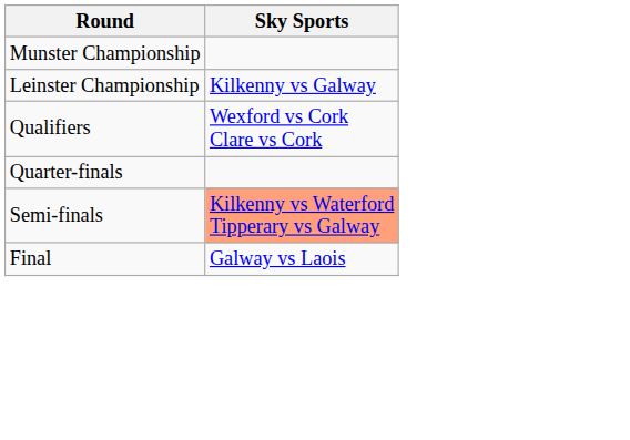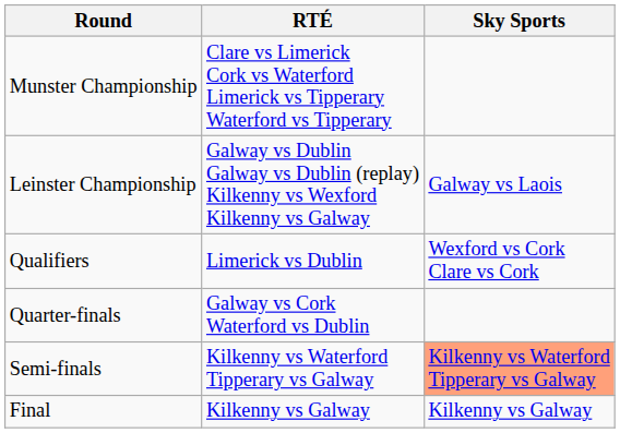+ column: RTÉ | Clare vs Limerick Cork vs Waterford Limerick vs Tipperary Waterford vs Tipperary | Galway vs Dublin Galway vs Dublin (replay) Kilkenny vs Wexford Kilkenny vs Galway | Limerick vs Dublin | Galway vs Cork Waterford vs Dublin | Kilkenny vs Waterford Tipperary vs Galway | Kilkenny vs Galway
Leinster Championship | Sky Sports: Kilkenny vs Galway -> Galway vs Laois
Final | Sky Sports: Galway vs Laois -> Kilkenny vs Galway
